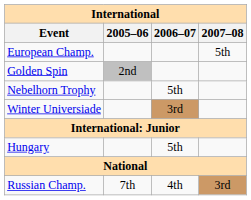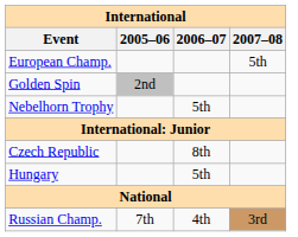- row: Winter Universiade | 3rd
+ row: Czech Republic | 8th
